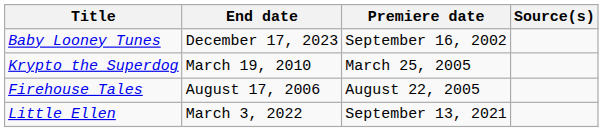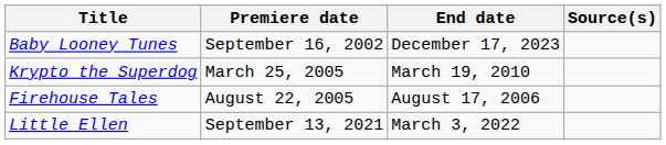columns swapped: Premiere date <-> End date
